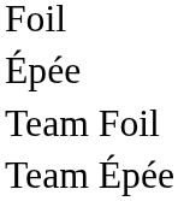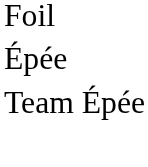- row: Team Foil
